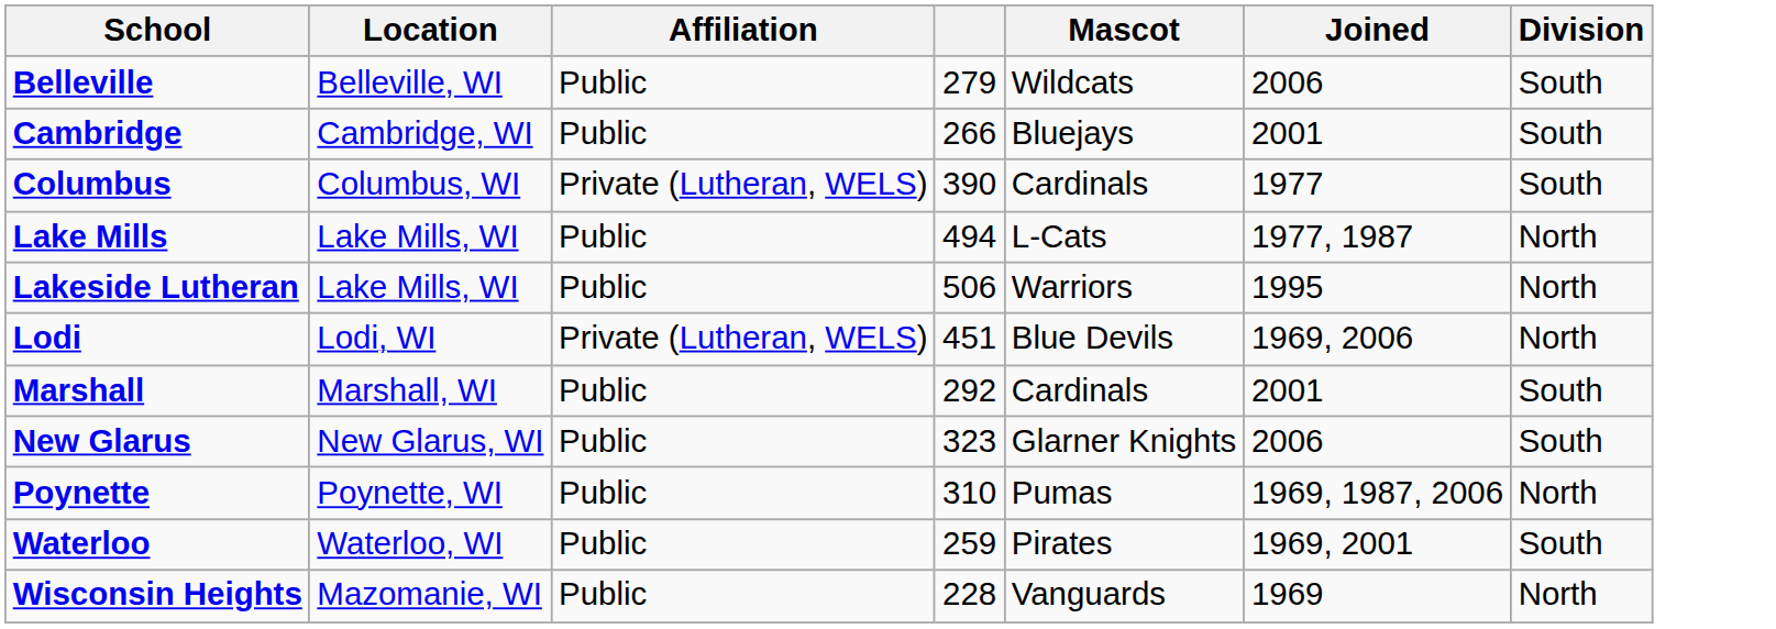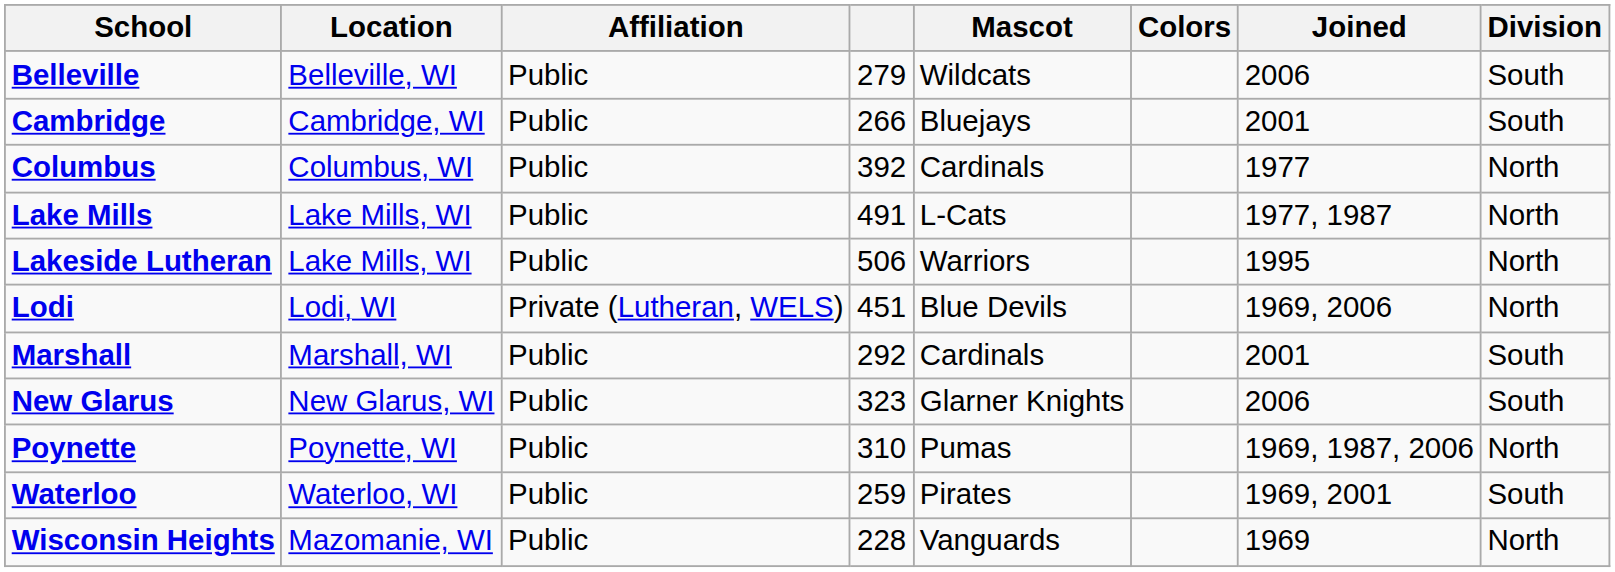+ column: Colors
Columbus | Affiliation: Private (Lutheran, WELS) -> Public
Columbus | column 4: 390 -> 392
Columbus | Division: South -> North
Lake Mills | column 4: 494 -> 491
